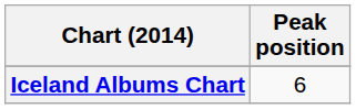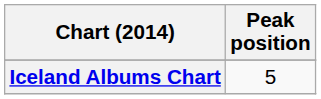Iceland Albums Chart | Peak position: 6 -> 5
